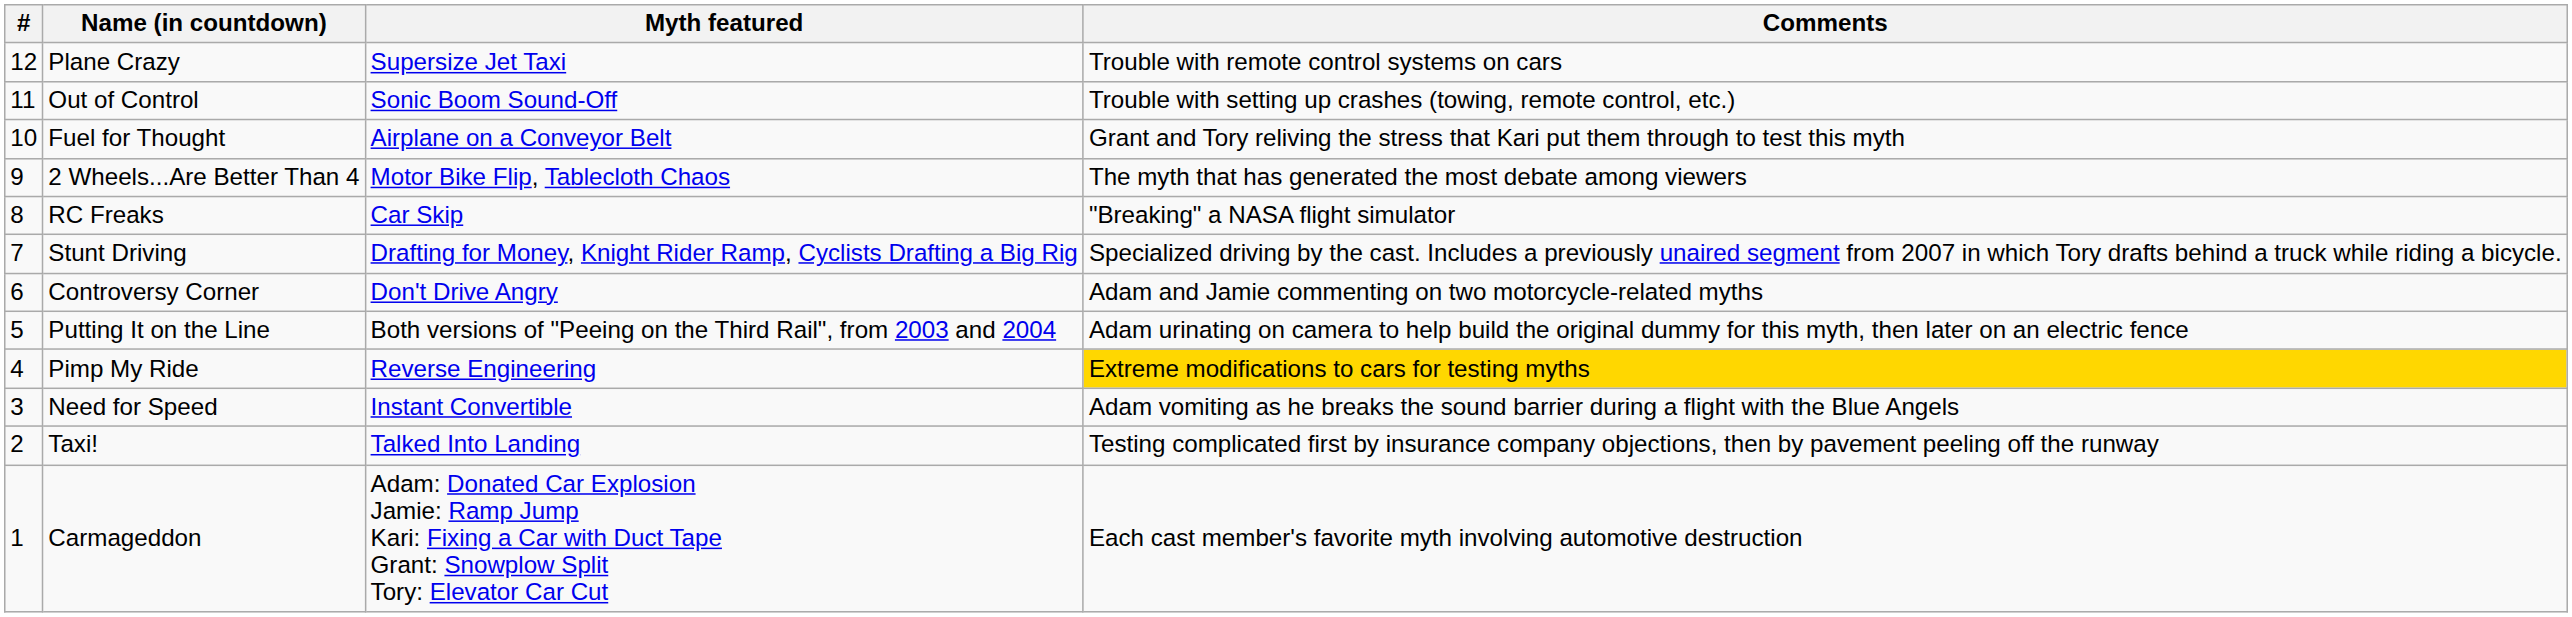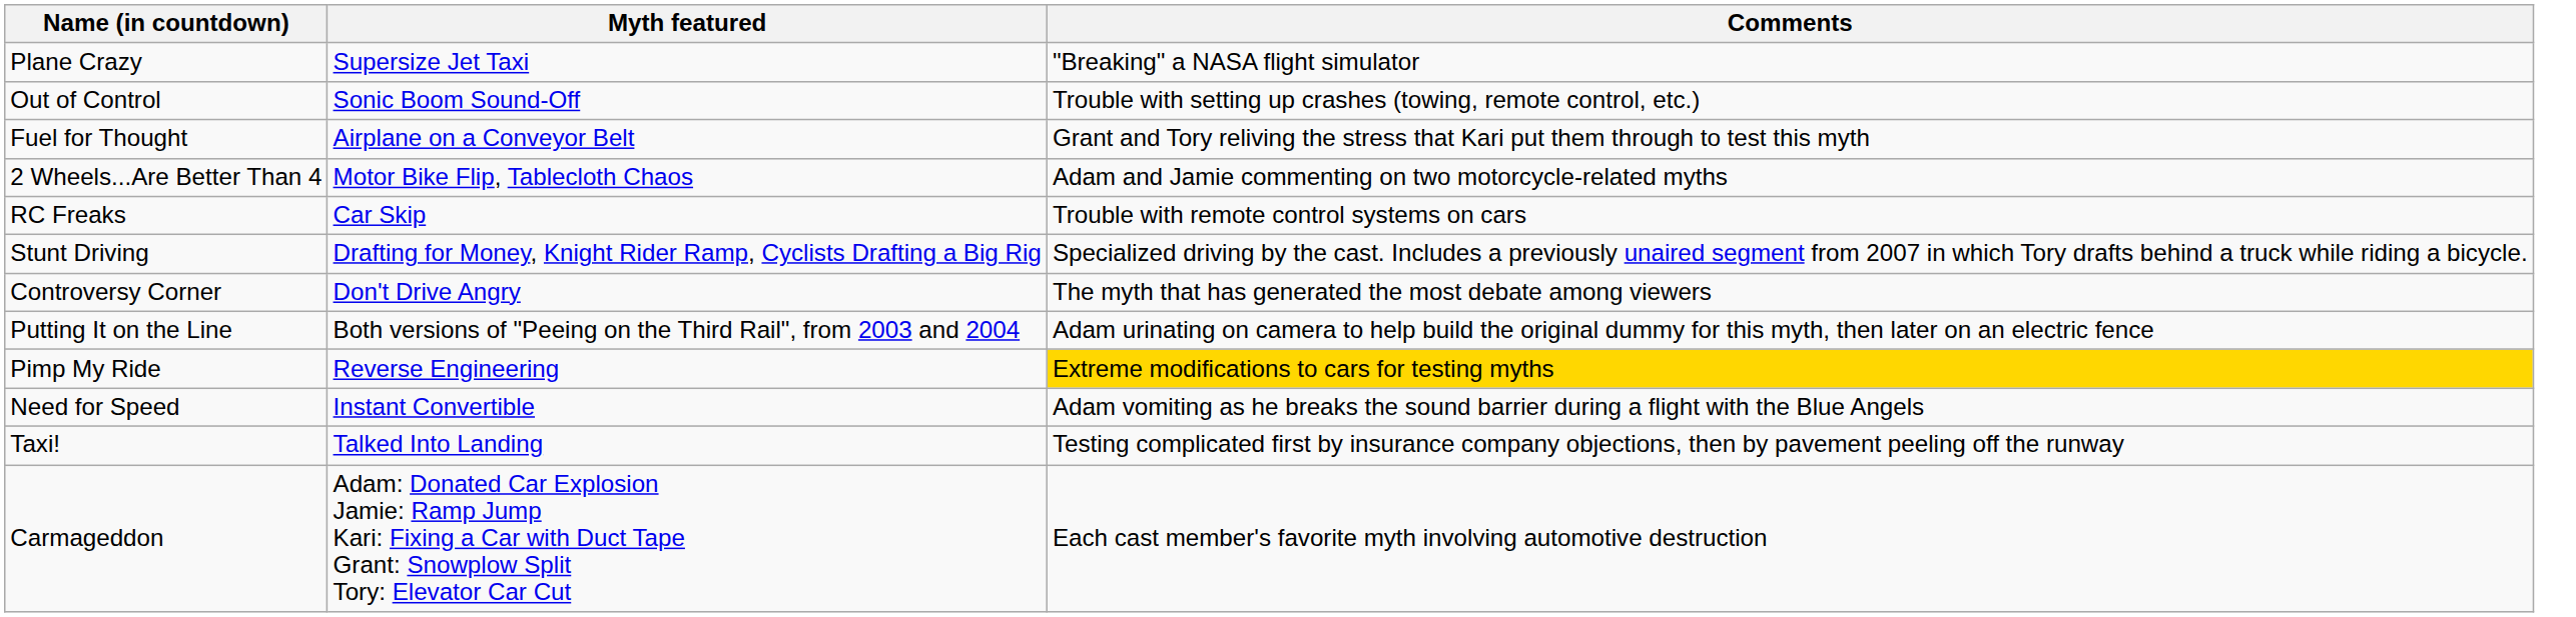- column: # | 12 | 11 | 10 | 9 | 8 | 7 | 6 | 5 | 4 | 3 | 2 | 1
Plane Crazy | Comments: Trouble with remote control systems on cars -> "Breaking" a NASA flight simulator
2 Wheels...Are Better Than 4 | Comments: The myth that has generated the most debate among viewers -> Adam and Jamie commenting on two motorcycle-related myths
RC Freaks | Comments: "Breaking" a NASA flight simulator -> Trouble with remote control systems on cars
Controversy Corner | Comments: Adam and Jamie commenting on two motorcycle-related myths -> The myth that has generated the most debate among viewers
